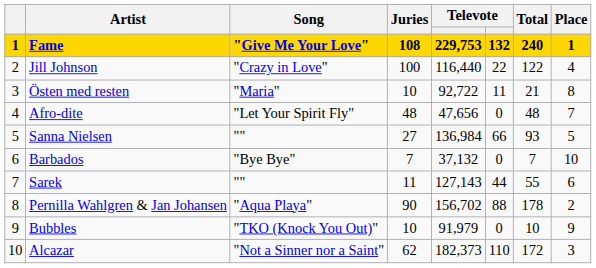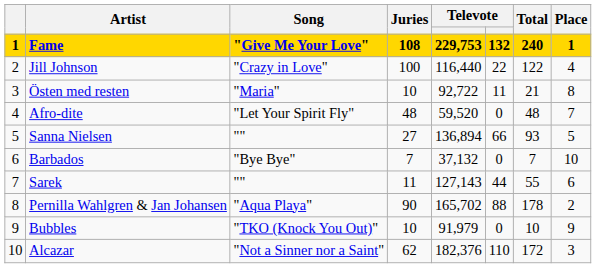Afro-dite | column 5: 47,656 -> 59,520
Sanna Nielsen | column 5: 136,984 -> 136,894
Pernilla Wahlgren & Jan Johansen | column 5: 156,702 -> 165,702
Alcazar | column 5: 182,373 -> 182,376
